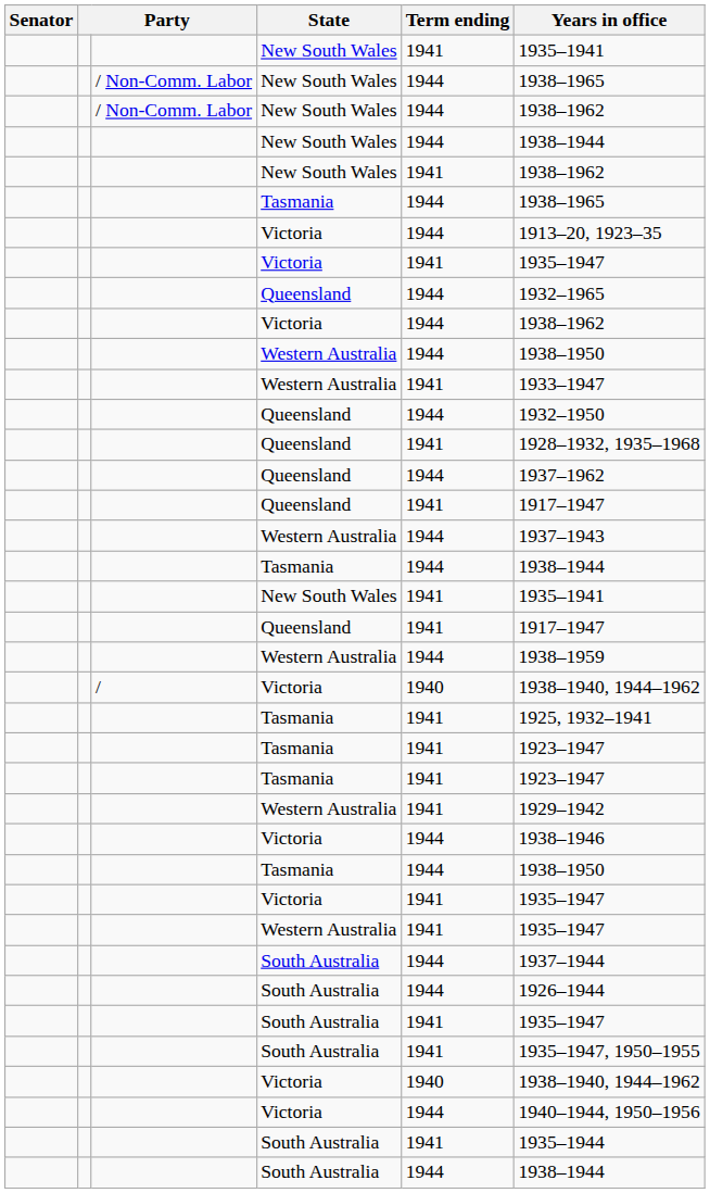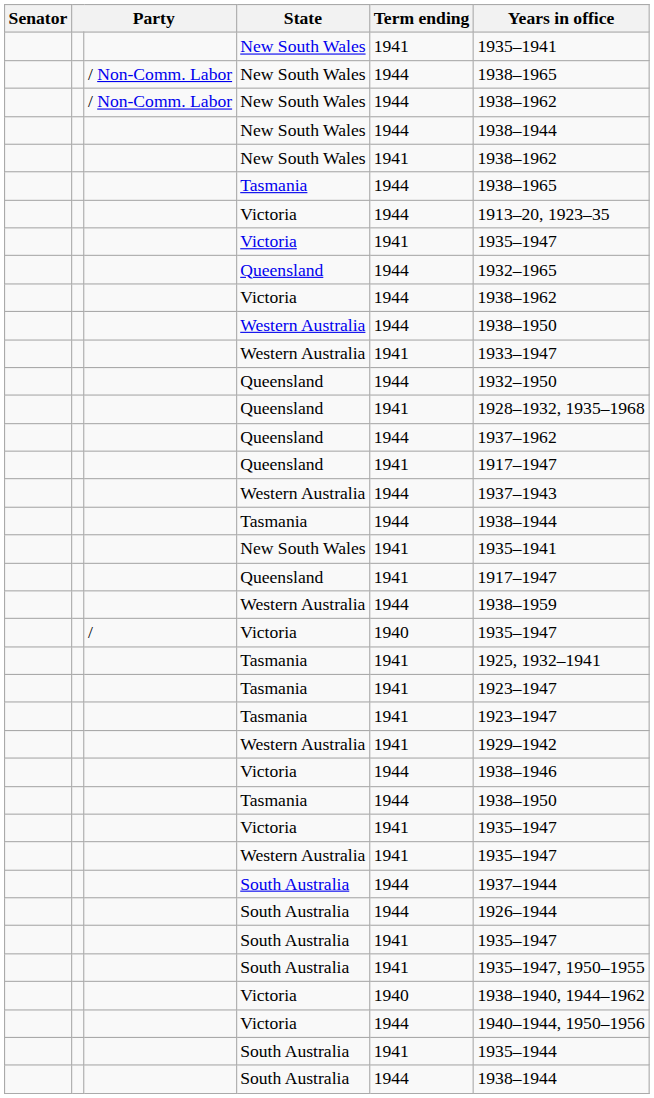/ / Victoria | Years in office: 1938–1940, 1944–1962 -> 1935–1947
